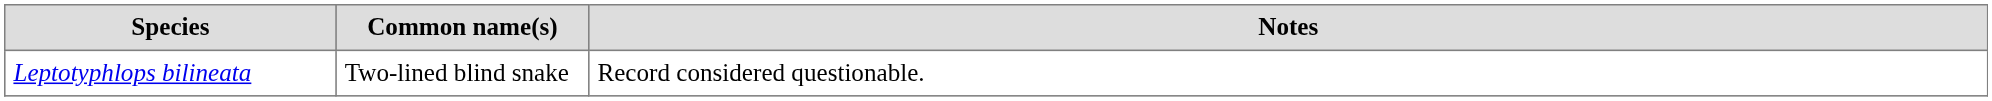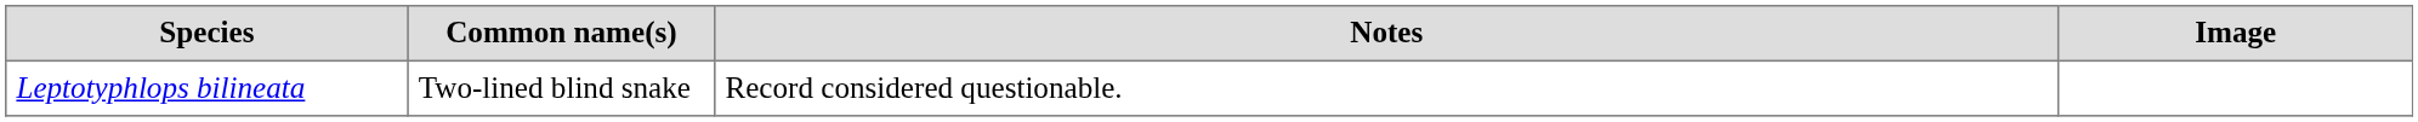+ column: Image
